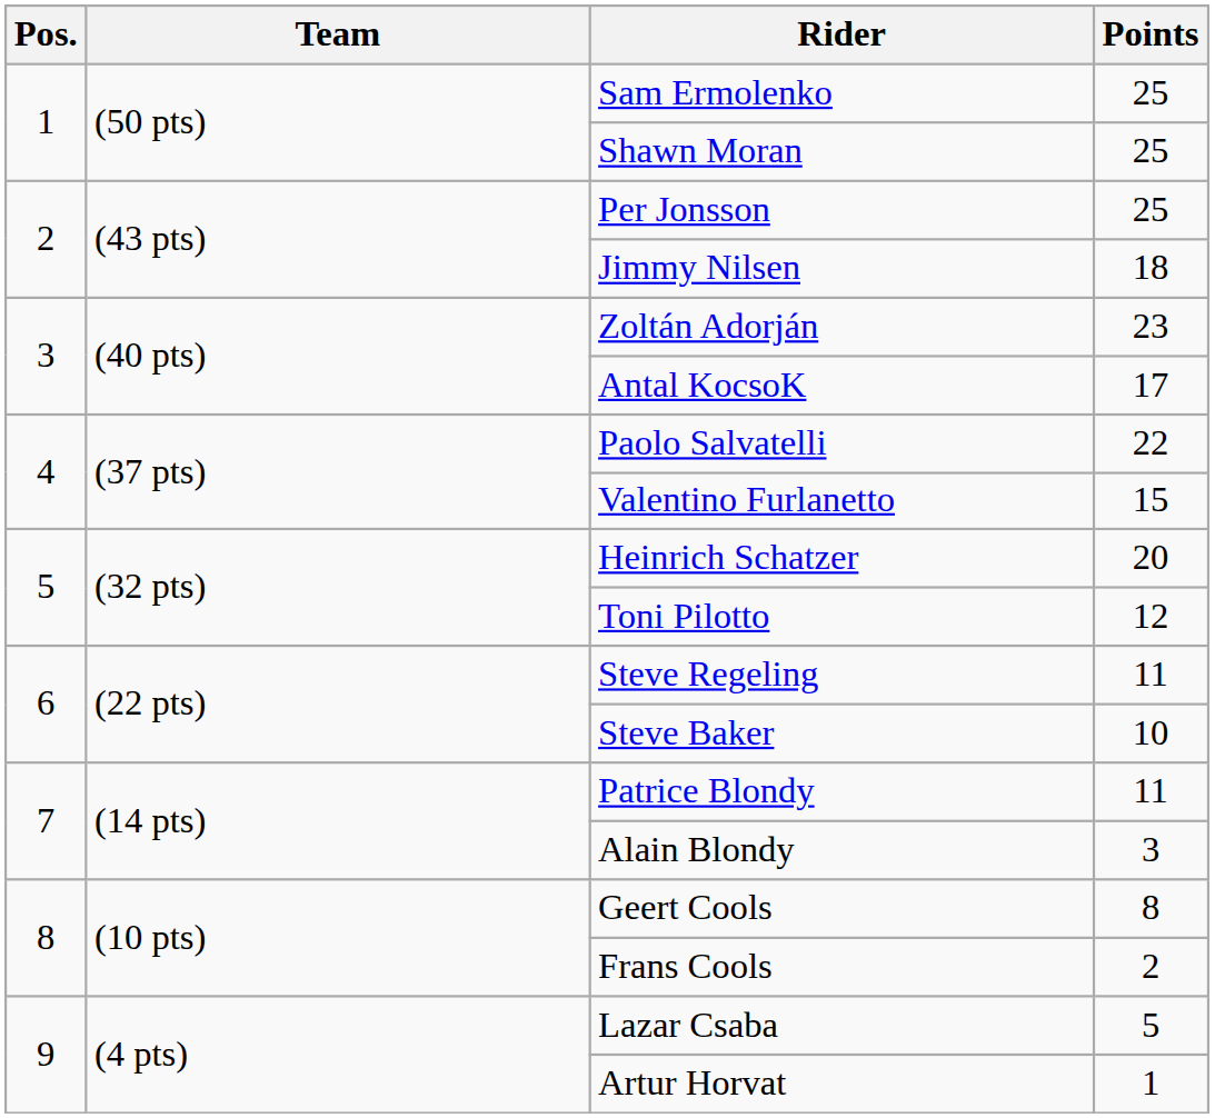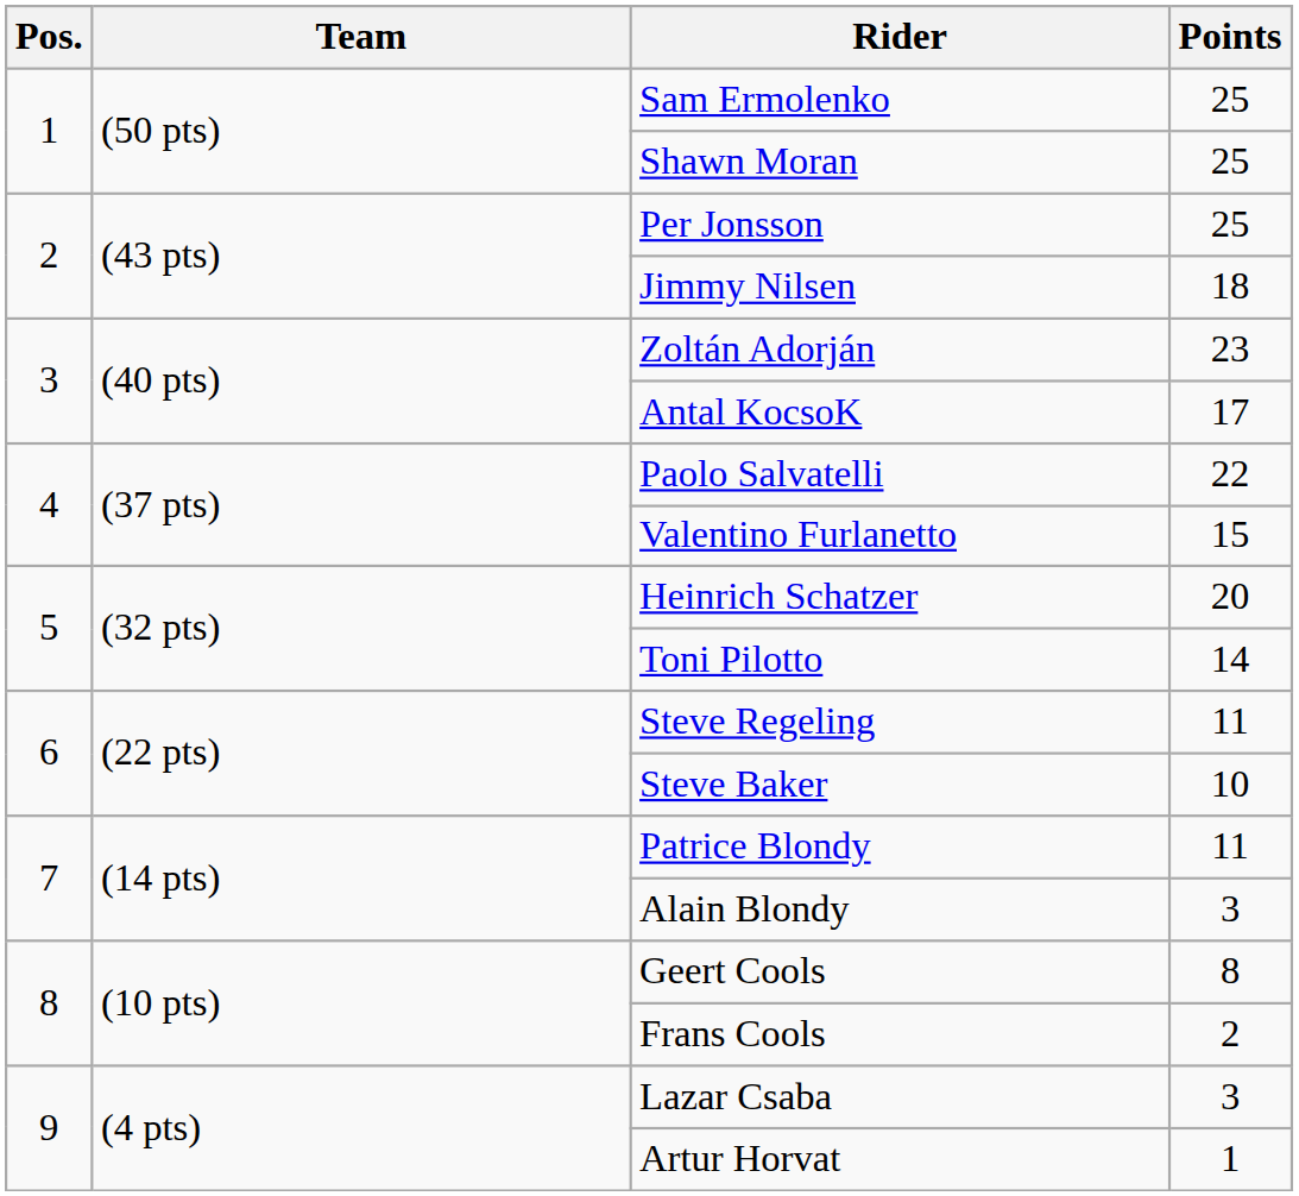Toni Pilotto | Points: 12 -> 14
Lazar Csaba | Points: 5 -> 3
